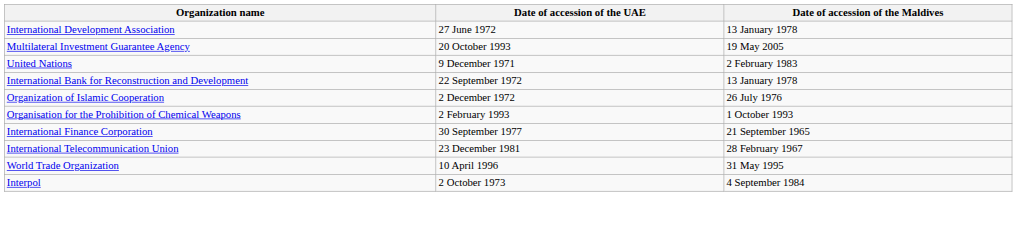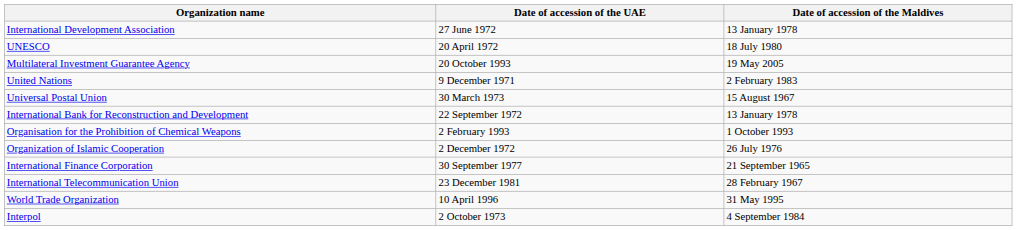+ row: UNESCO | 20 April 1972 | 18 July 1980
+ row: Universal Postal Union | 30 March 1973 | 15 August 1967
rows swapped: Organization of Islamic Cooperation <-> Organisation for the Prohibition of Chemical Weapons
